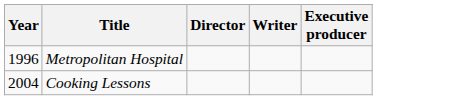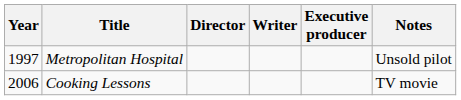+ column: Notes | Unsold pilot | TV movie
Metropolitan Hospital | Year: 1996 -> 1997
Cooking Lessons | Year: 2004 -> 2006
